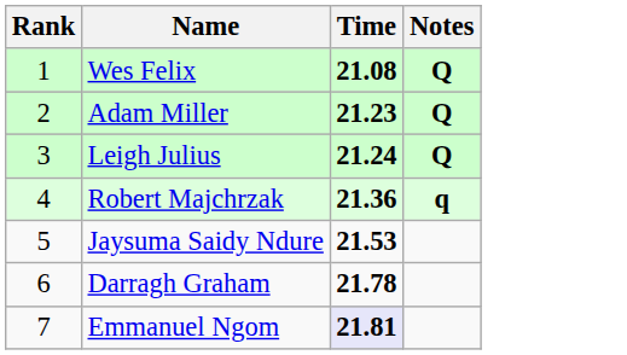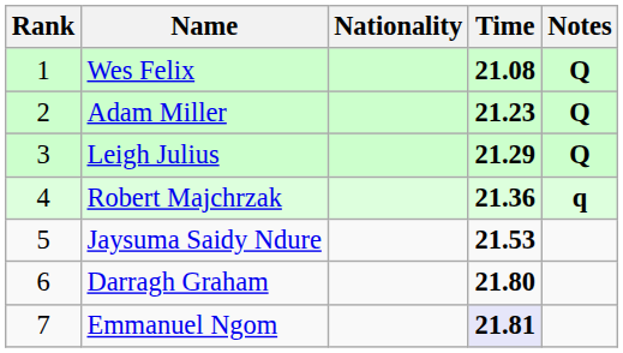+ column: Nationality
Leigh Julius | Time: 21.24 -> 21.29
Darragh Graham | Time: 21.78 -> 21.80
